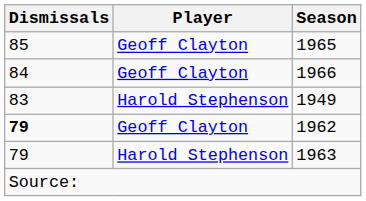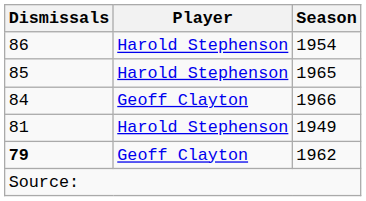+ row: 86 | Harold Stephenson | 1954
1965 | Player: Geoff Clayton -> Harold Stephenson
1949 | Dismissals: 83 -> 81
- row: 79 | Harold Stephenson | 1963
